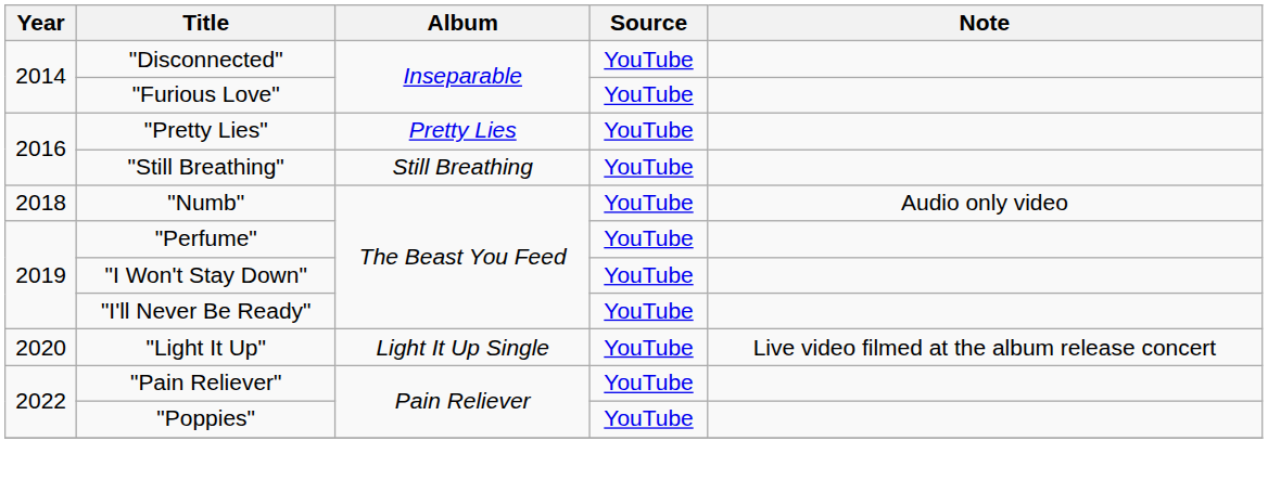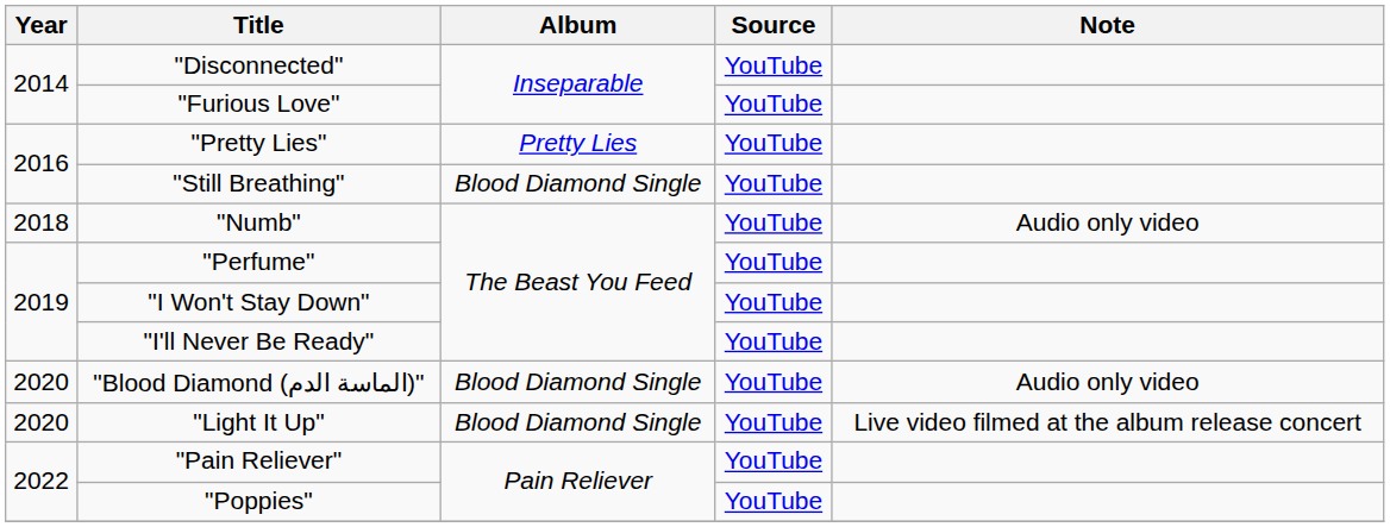"Still Breathing" | Album: Still Breathing -> Blood Diamond Single
+ row: 2020 | "Blood Diamond (الماسة الدم)" | Blood Diamond Single | YouTube | Audio only video
"Light It Up" | Album: Light It Up Single -> Blood Diamond Single
